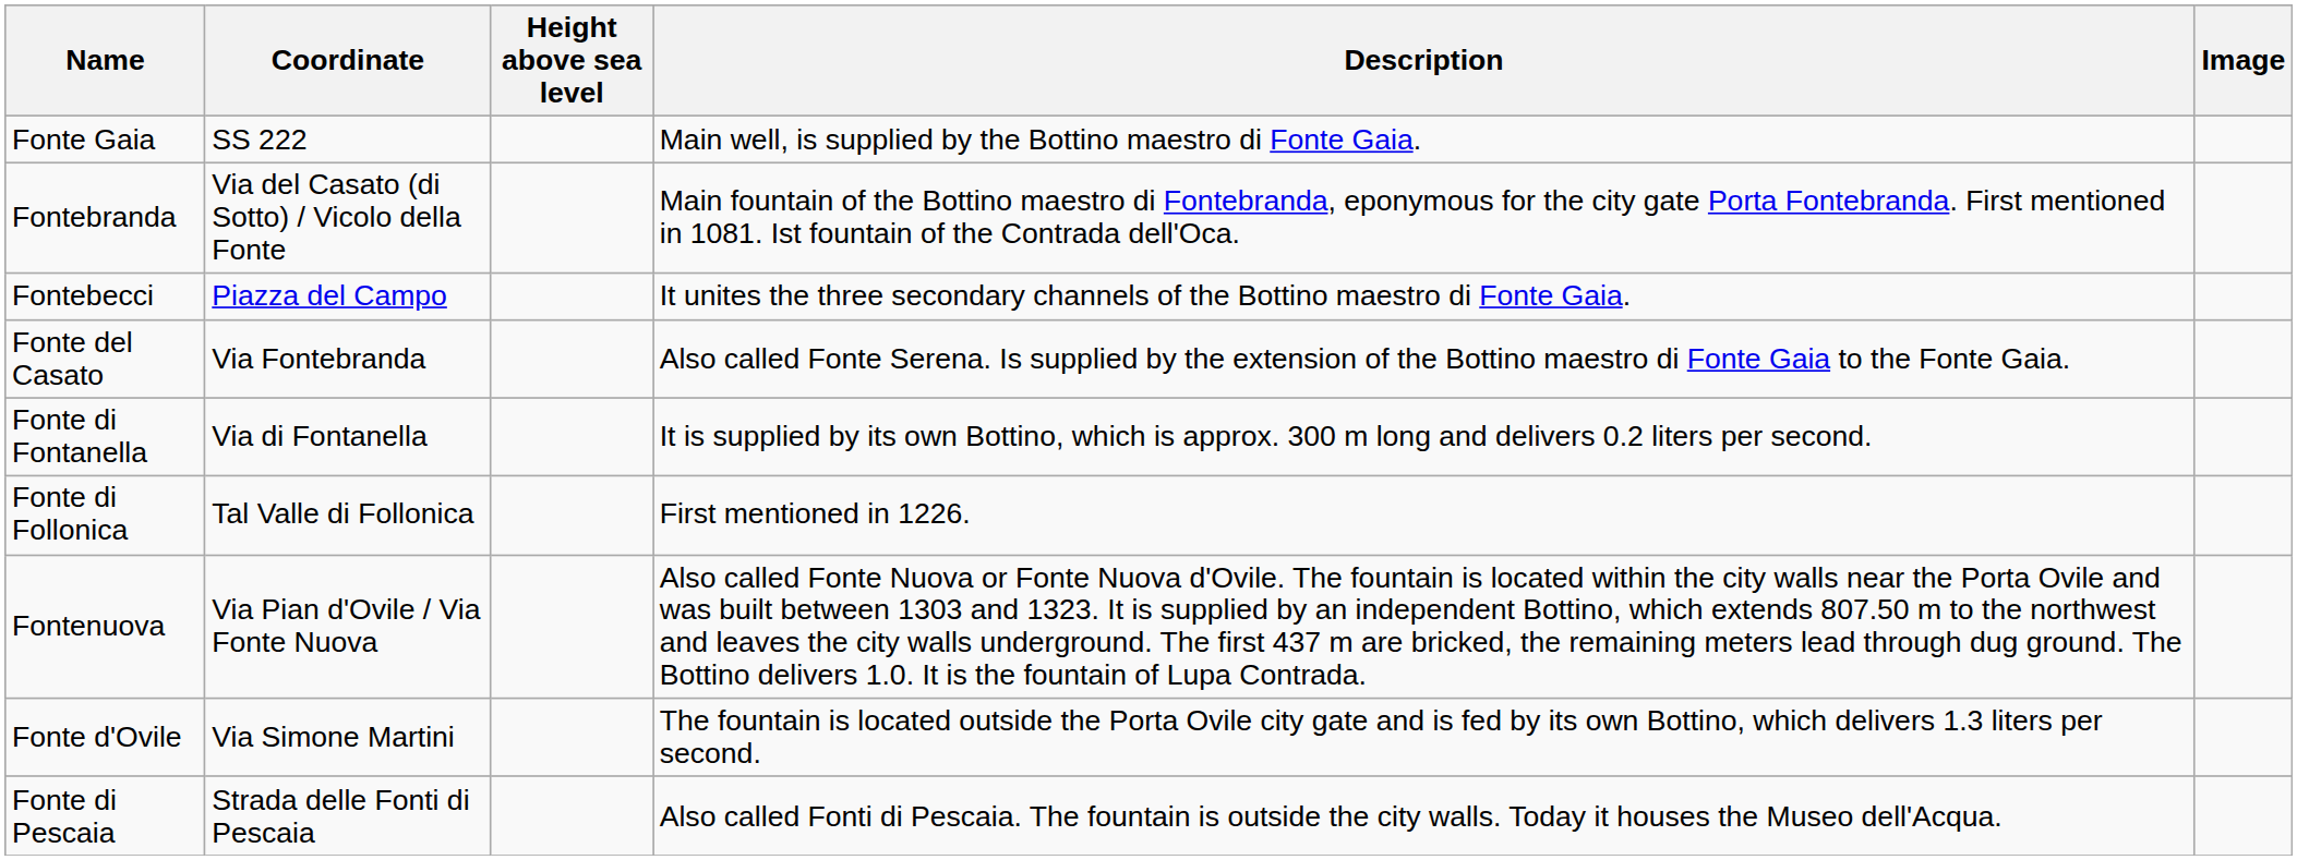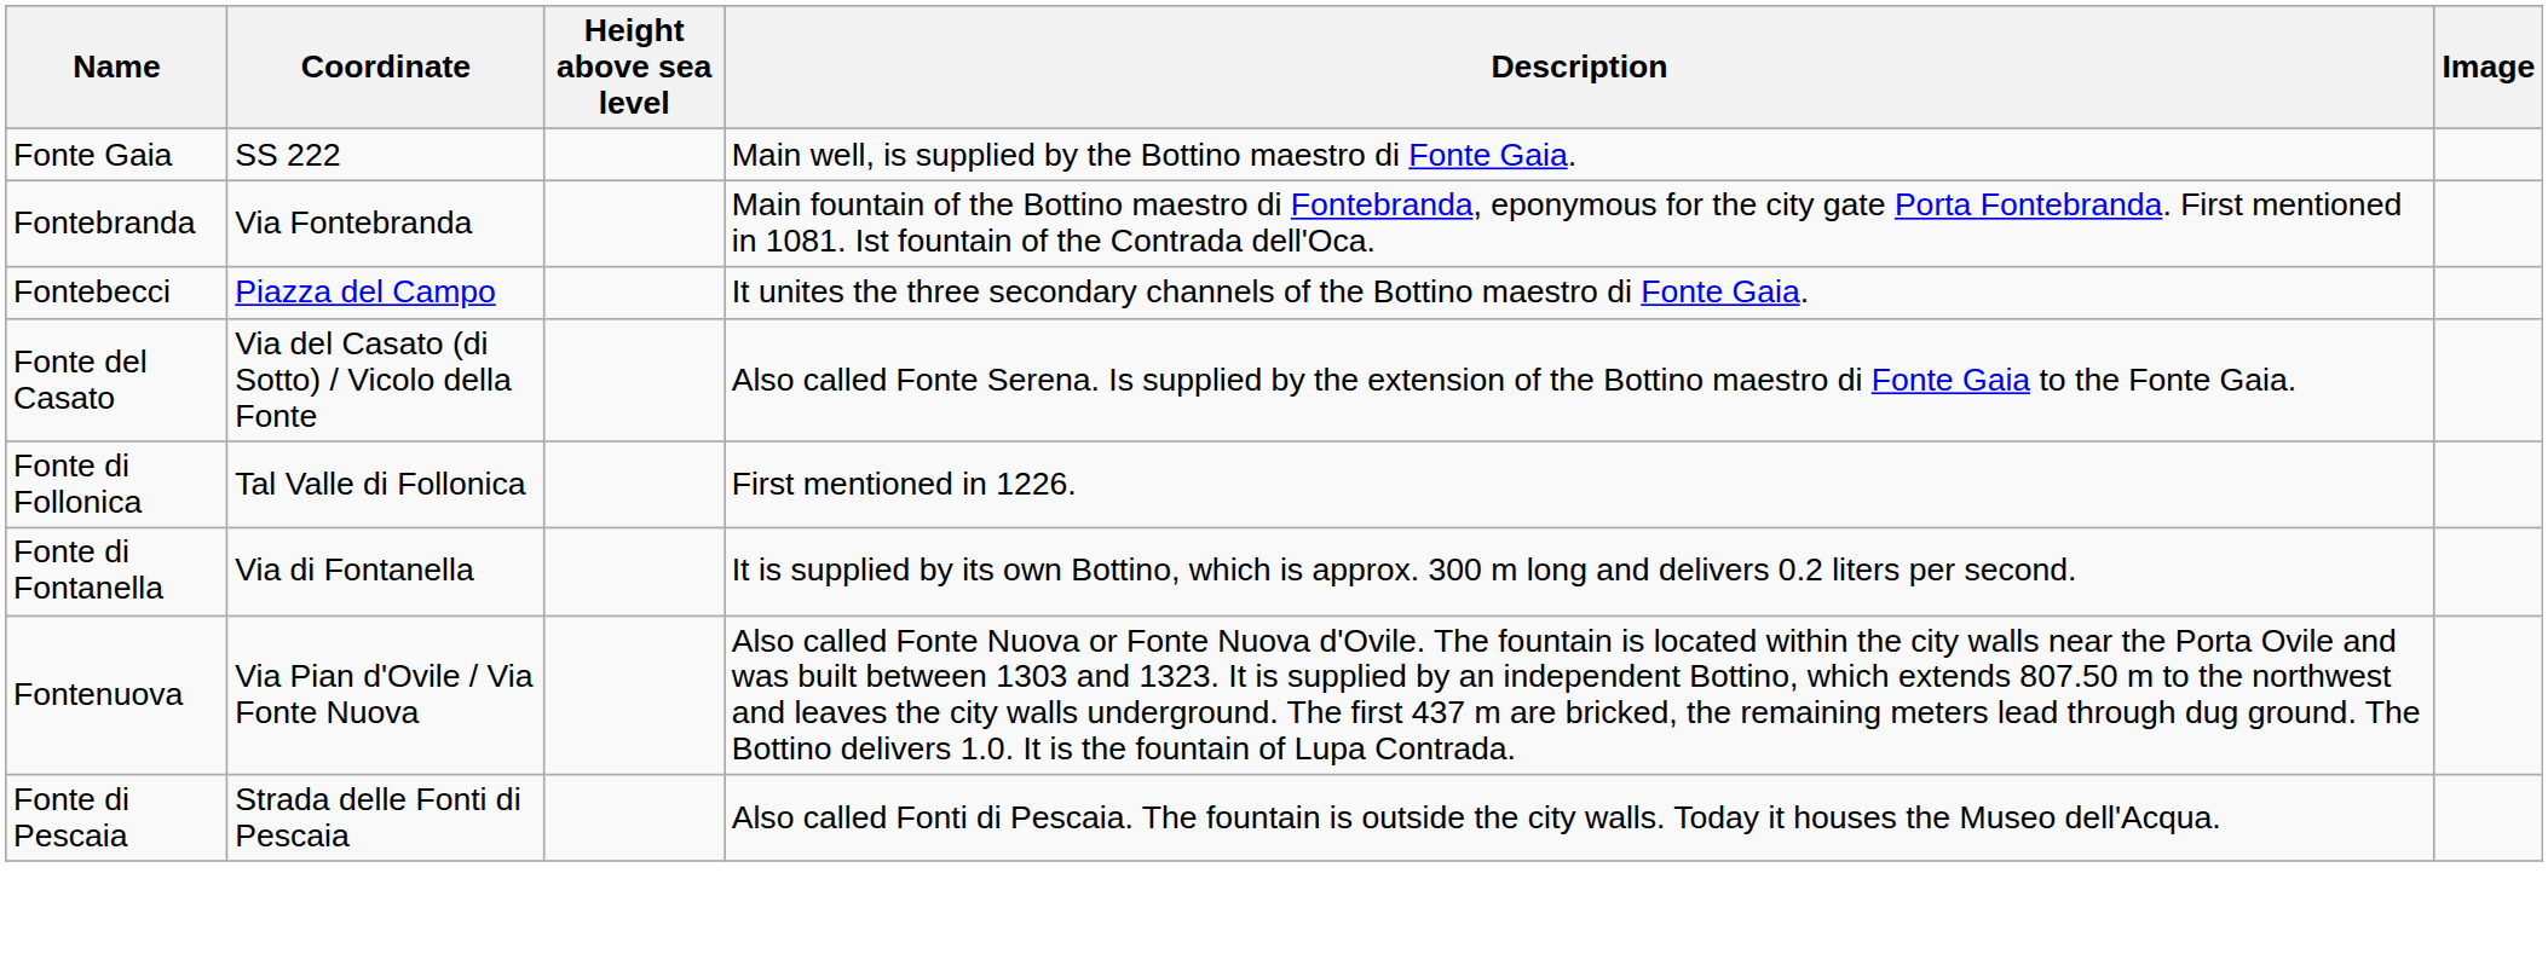Fontebranda | Coordinate: Via del Casato (di Sotto) / Vicolo della Fonte -> Via Fontebranda
Fonte del Casato | Coordinate: Via Fontebranda -> Via del Casato (di Sotto) / Vicolo della Fonte
rows swapped: Fonte di Follonica <-> Fonte di Fontanella
- row: Fonte d'Ovile | Via Simone Martini | The fountain is located outside the Porta Ovile city gate and is fed by its own Bottino, which delivers 1.3 liters per second.
